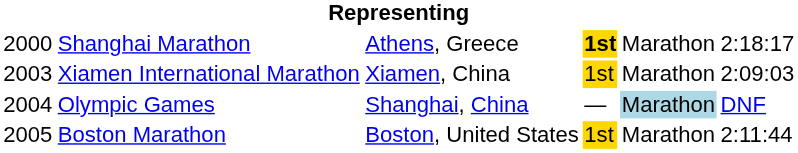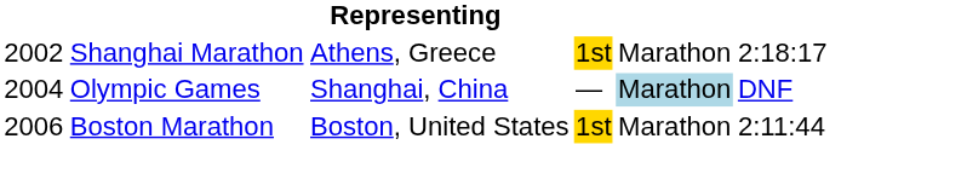Shanghai Marathon | column 1: 2000 -> 2002
Shanghai Marathon | column 4: bold -> normal
- row: 2003 | Xiamen International Marathon | Xiamen, China | 1st | Marathon | 2:09:03
Boston Marathon | column 1: 2005 -> 2006
